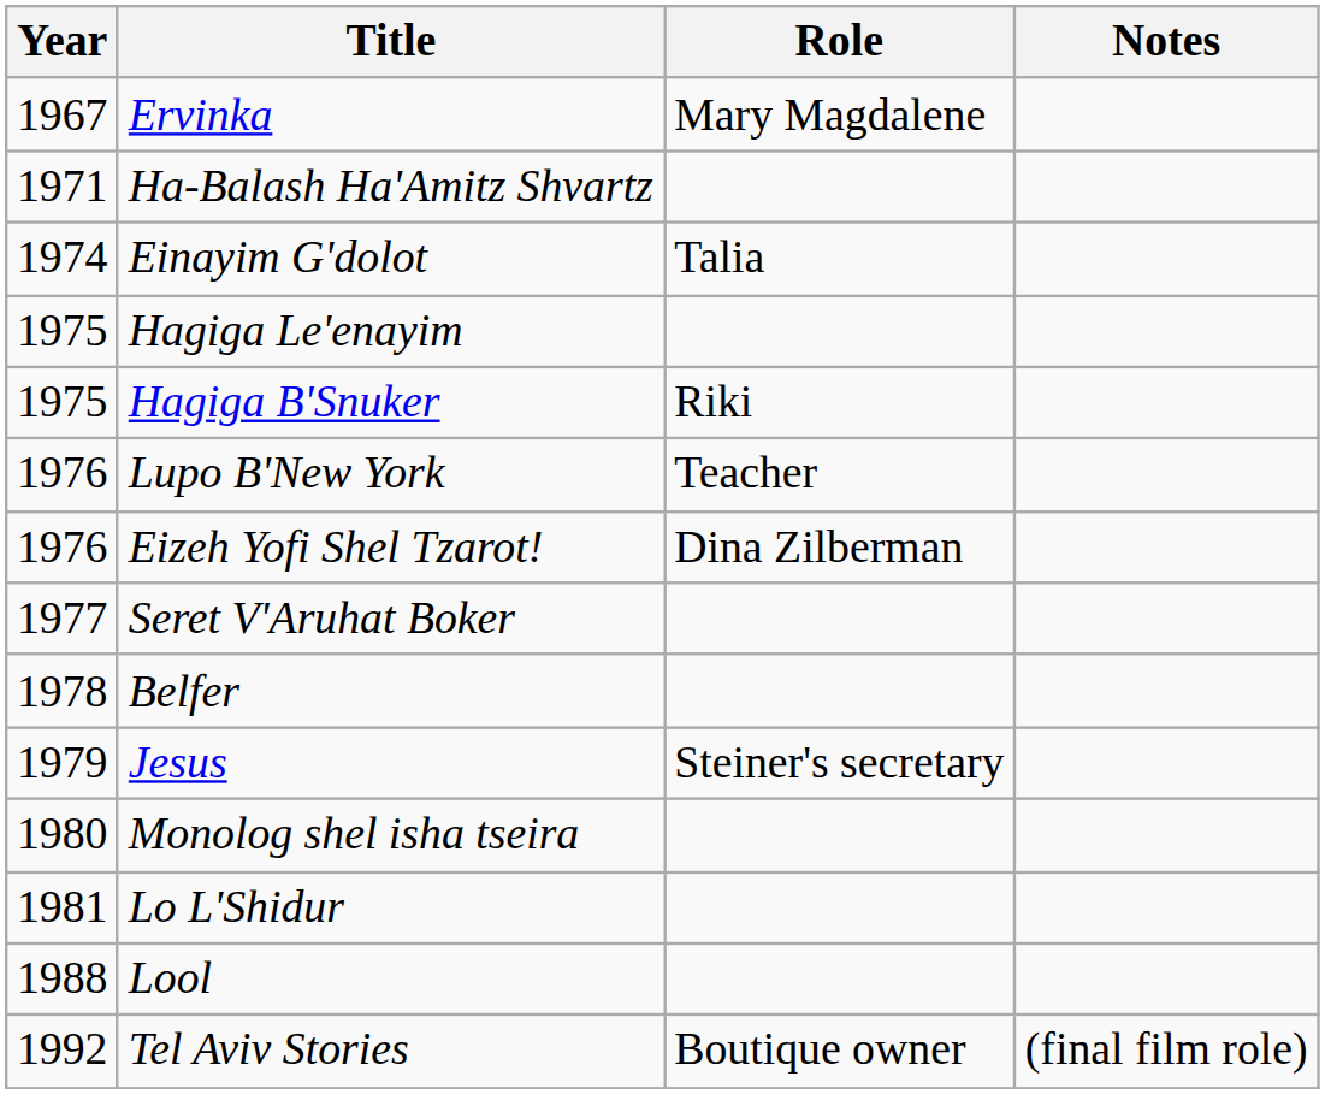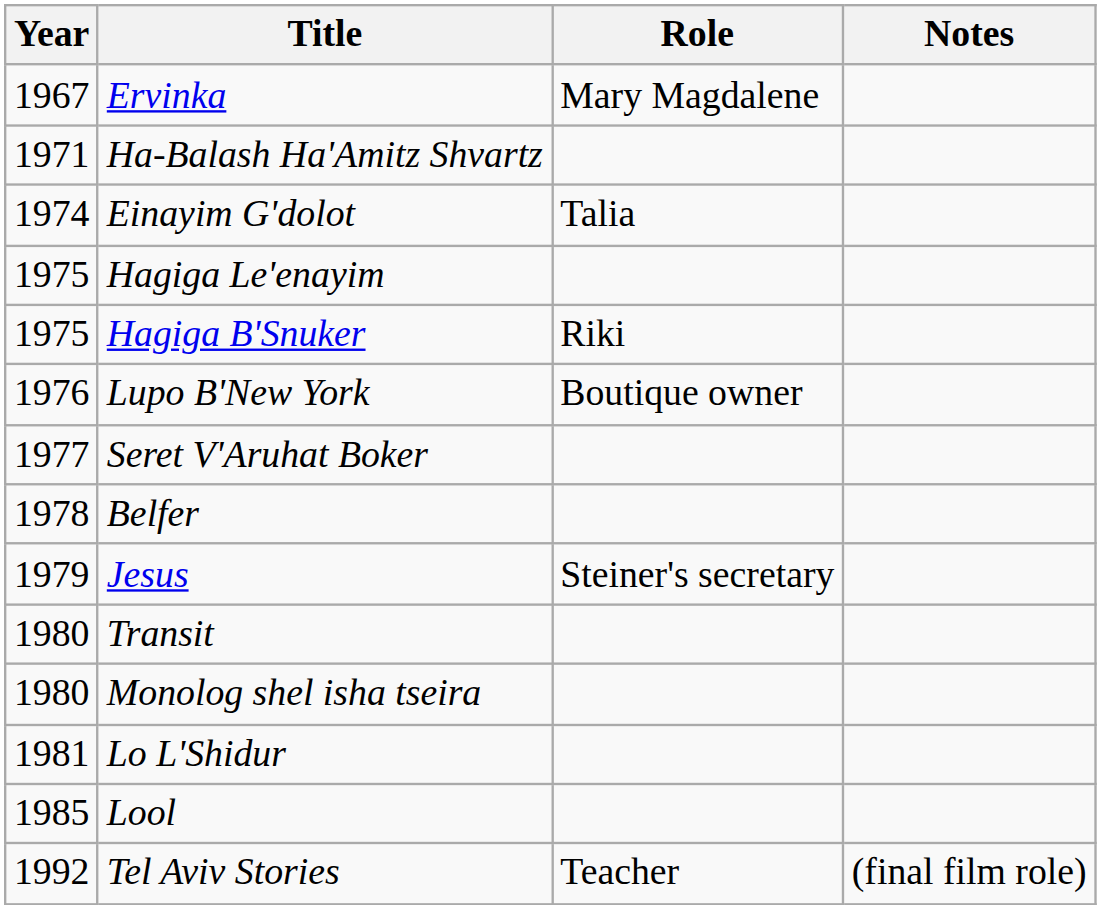Lupo B'New York | Role: Teacher -> Boutique owner
- row: 1976 | Eizeh Yofi Shel Tzarot! | Dina Zilberman
+ row: 1980 | Transit
Lool | Year: 1988 -> 1985
Tel Aviv Stories | Role: Boutique owner -> Teacher
